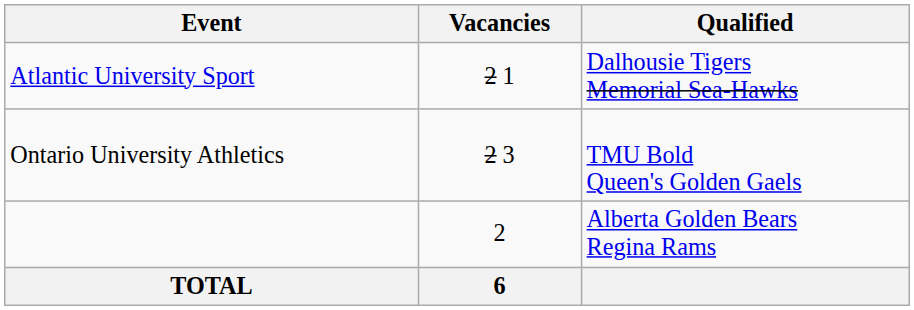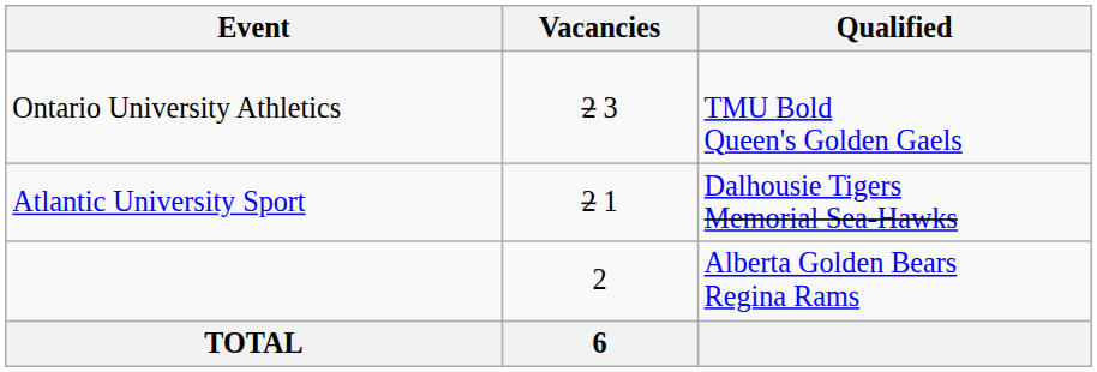rows swapped: Atlantic University Sport <-> Ontario University Athletics
